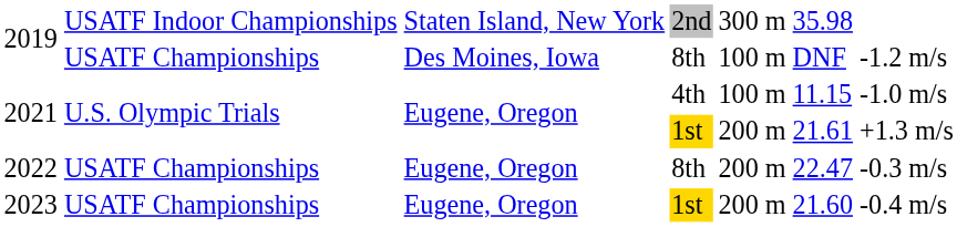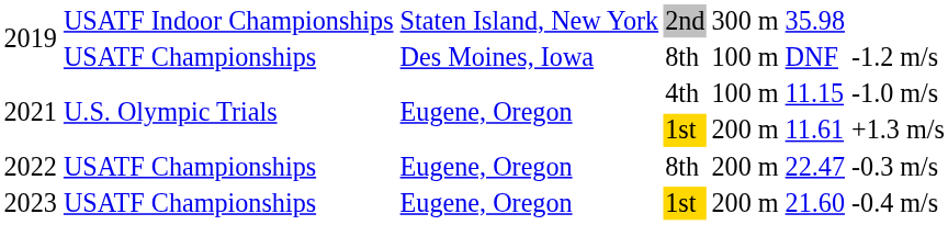2021 / 1st | column 6: 21.61 -> 11.61
